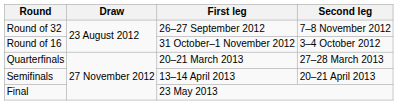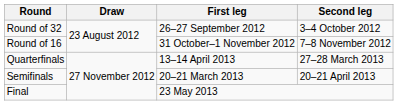Round of 32 | Second leg: 7–8 November 2012 -> 3–4 October 2012
Round of 16 | Second leg: 3–4 October 2012 -> 7–8 November 2012
Quarterfinals | First leg: 20–21 March 2013 -> 13–14 April 2013
Semifinals | First leg: 13–14 April 2013 -> 20–21 March 2013
